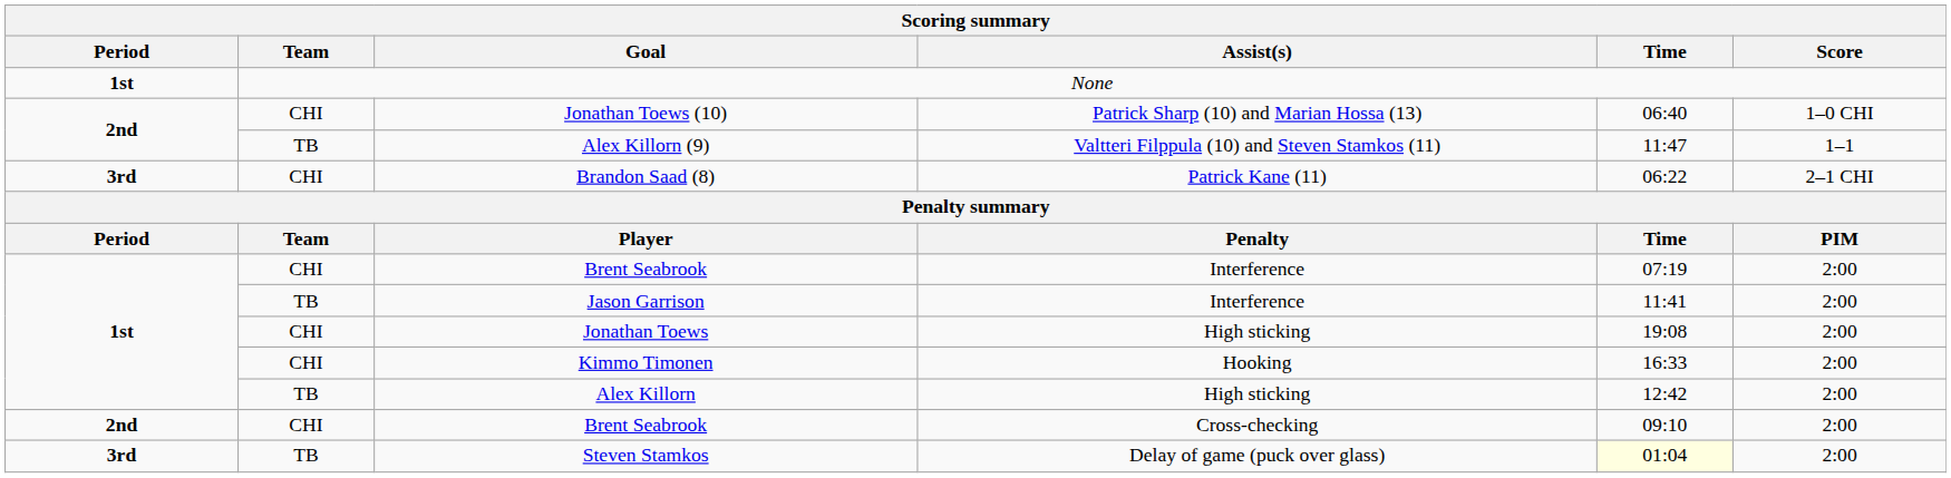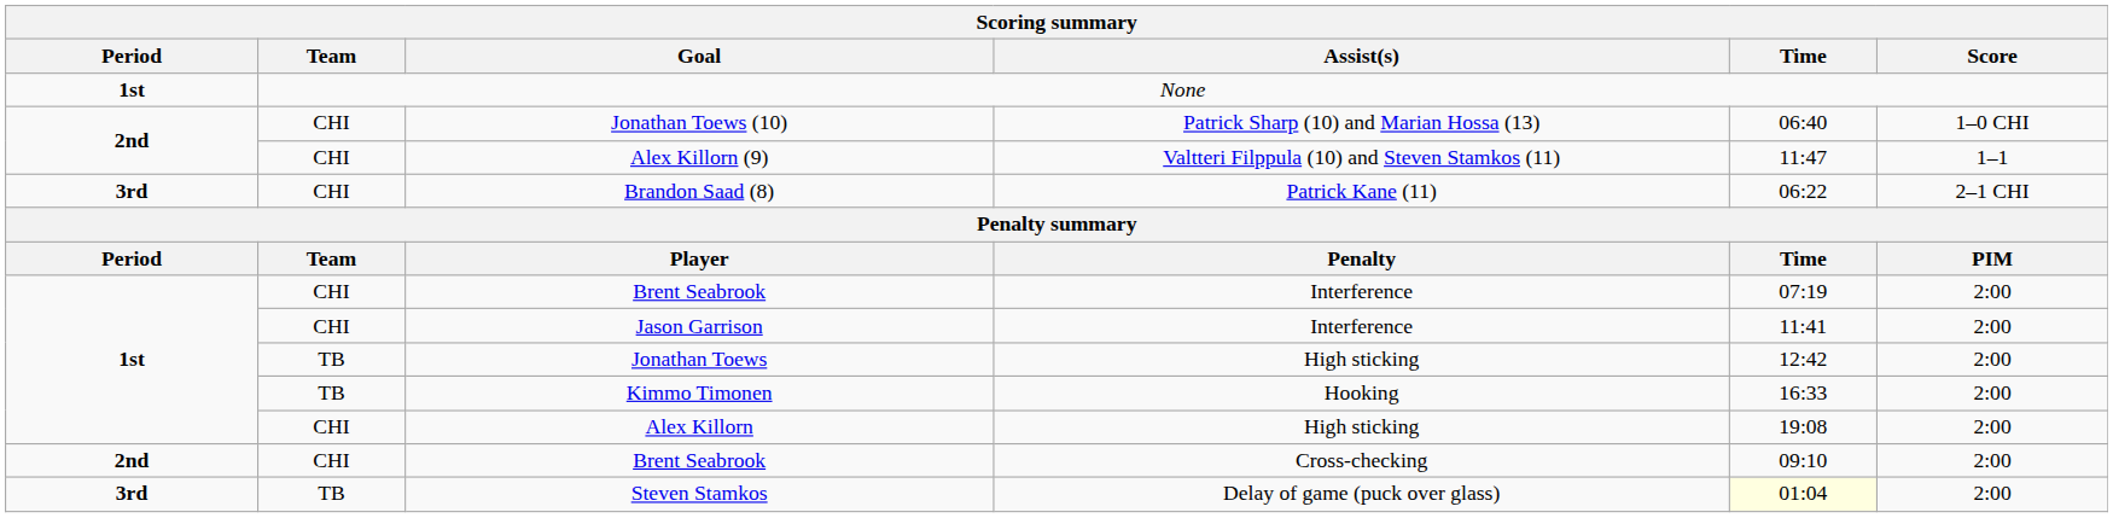Alex Killorn (9) | Team: TB -> CHI
Jason Garrison | Team: TB -> CHI
Jonathan Toews | Team: CHI -> TB
Jonathan Toews | Time: 19:08 -> 12:42
Kimmo Timonen | Team: CHI -> TB
Alex Killorn | Team: TB -> CHI
Alex Killorn | Time: 12:42 -> 19:08
